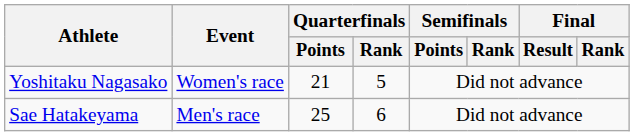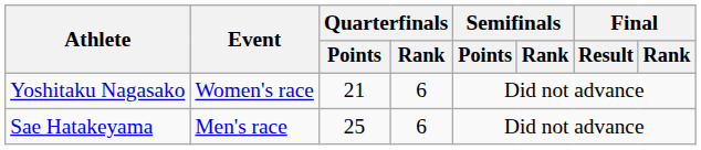Yoshitaku Nagasako | Quarterfinals / Rank: 5 -> 6
